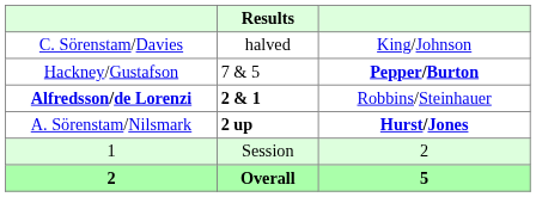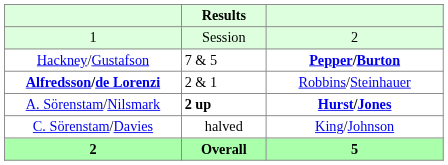rows swapped: C. Sörenstam/Davies <-> 1
Alfredsson/de Lorenzi | Results: bold -> normal
